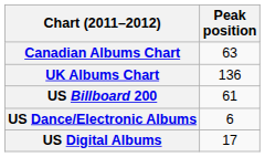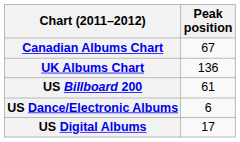Canadian Albums Chart | Peak position: 63 -> 67
